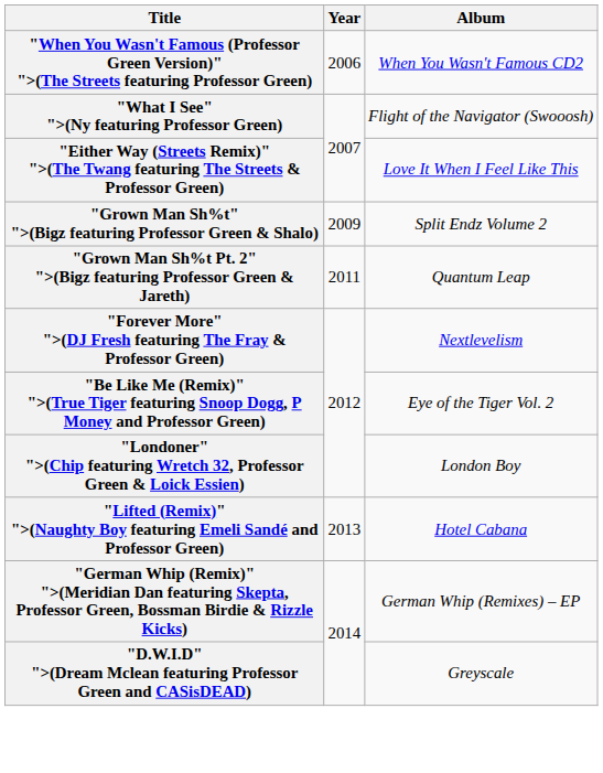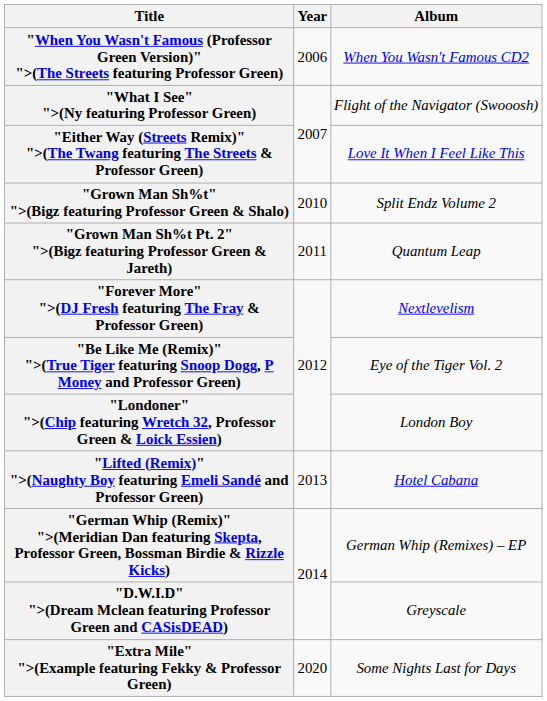"Grown Man Sh%t" ">(Bigz featuring Professor Green & Shalo) | Year: 2009 -> 2010
+ row: "Extra Mile" ">(Example featuring Fekky & Professor Green) | 2020 | Some Nights Last for Days
